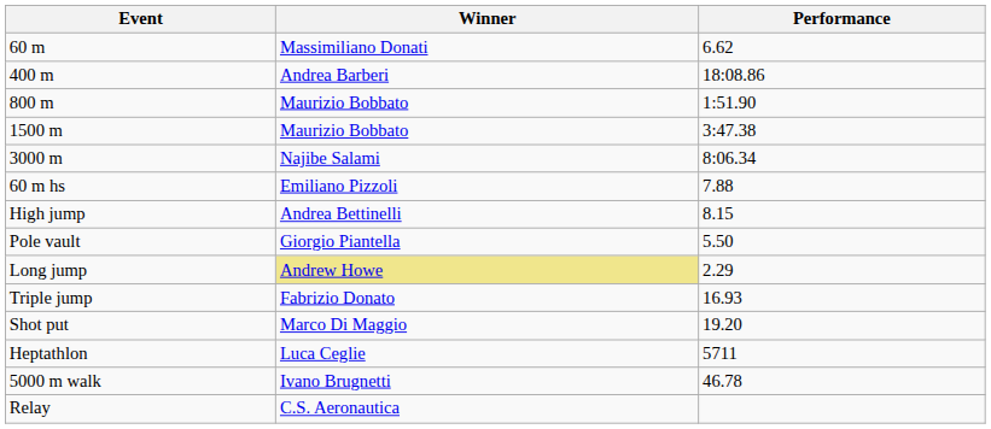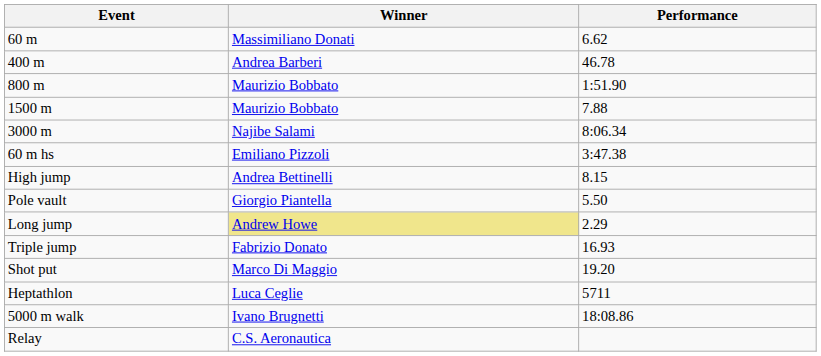400 m | Performance: 18:08.86 -> 46.78
1500 m | Performance: 3:47.38 -> 7.88
60 m hs | Performance: 7.88 -> 3:47.38
5000 m walk | Performance: 46.78 -> 18:08.86
